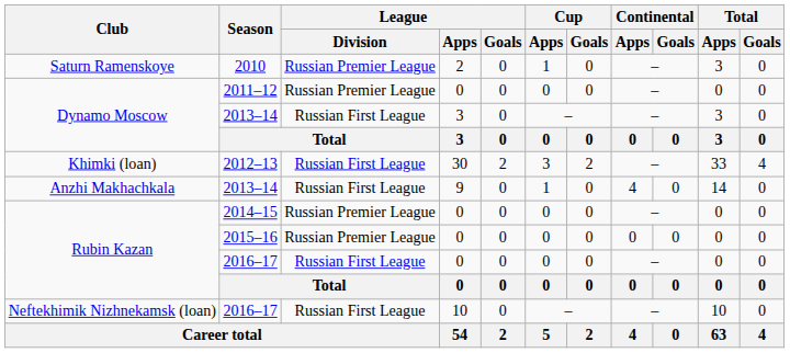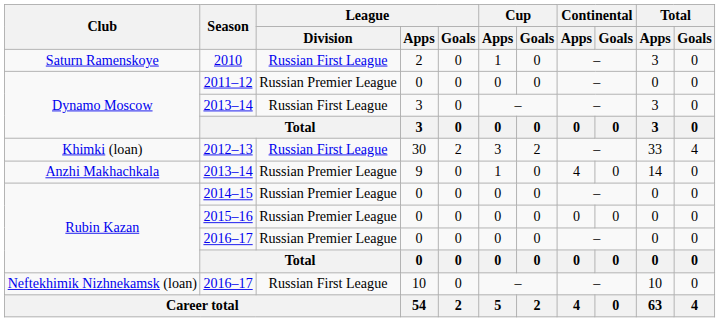2010 | League / Division: Russian Premier League -> Russian First League
Anzhi Makhachkala / 2013–14 | League / Division: Russian First League -> Russian Premier League
Rubin Kazan / 2016–17 | League / Division: Russian First League -> Russian Premier League
